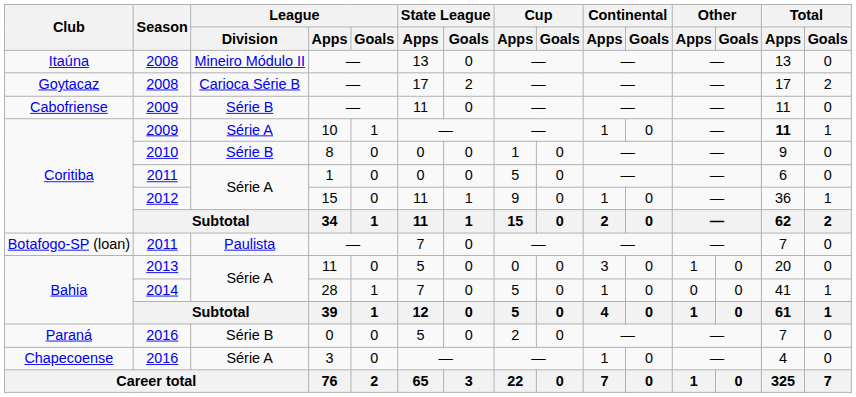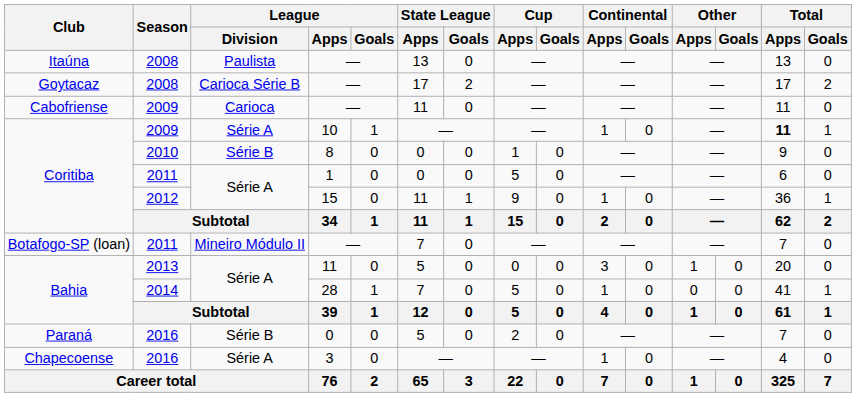Itaúna / — | League / Division: Mineiro Módulo II -> Paulista
Cabofriense / — | League / Division: Série B -> Carioca
Botafogo-SP (loan) / — | League / Division: Paulista -> Mineiro Módulo II
